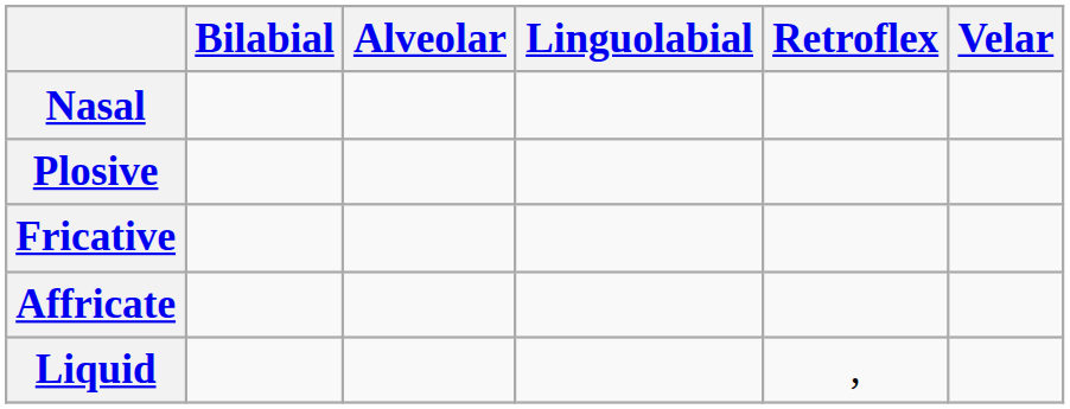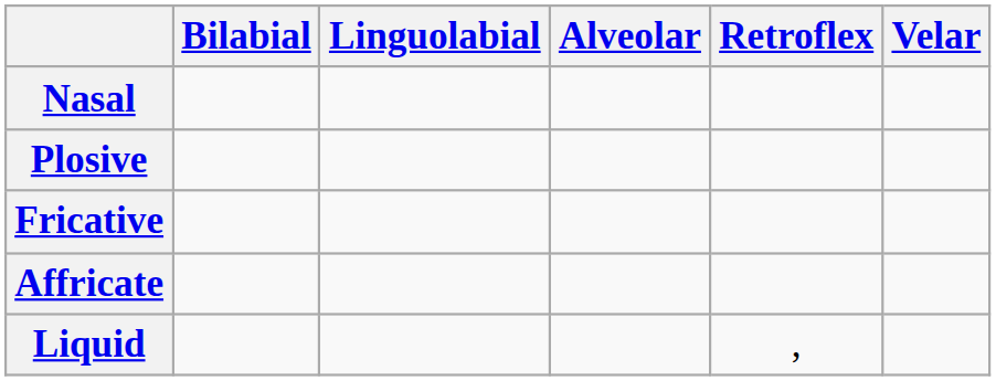columns swapped: Linguolabial <-> Alveolar
